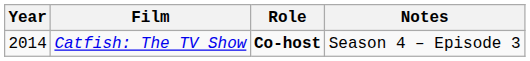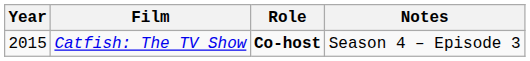Catfish: The TV Show | Year: 2014 -> 2015
